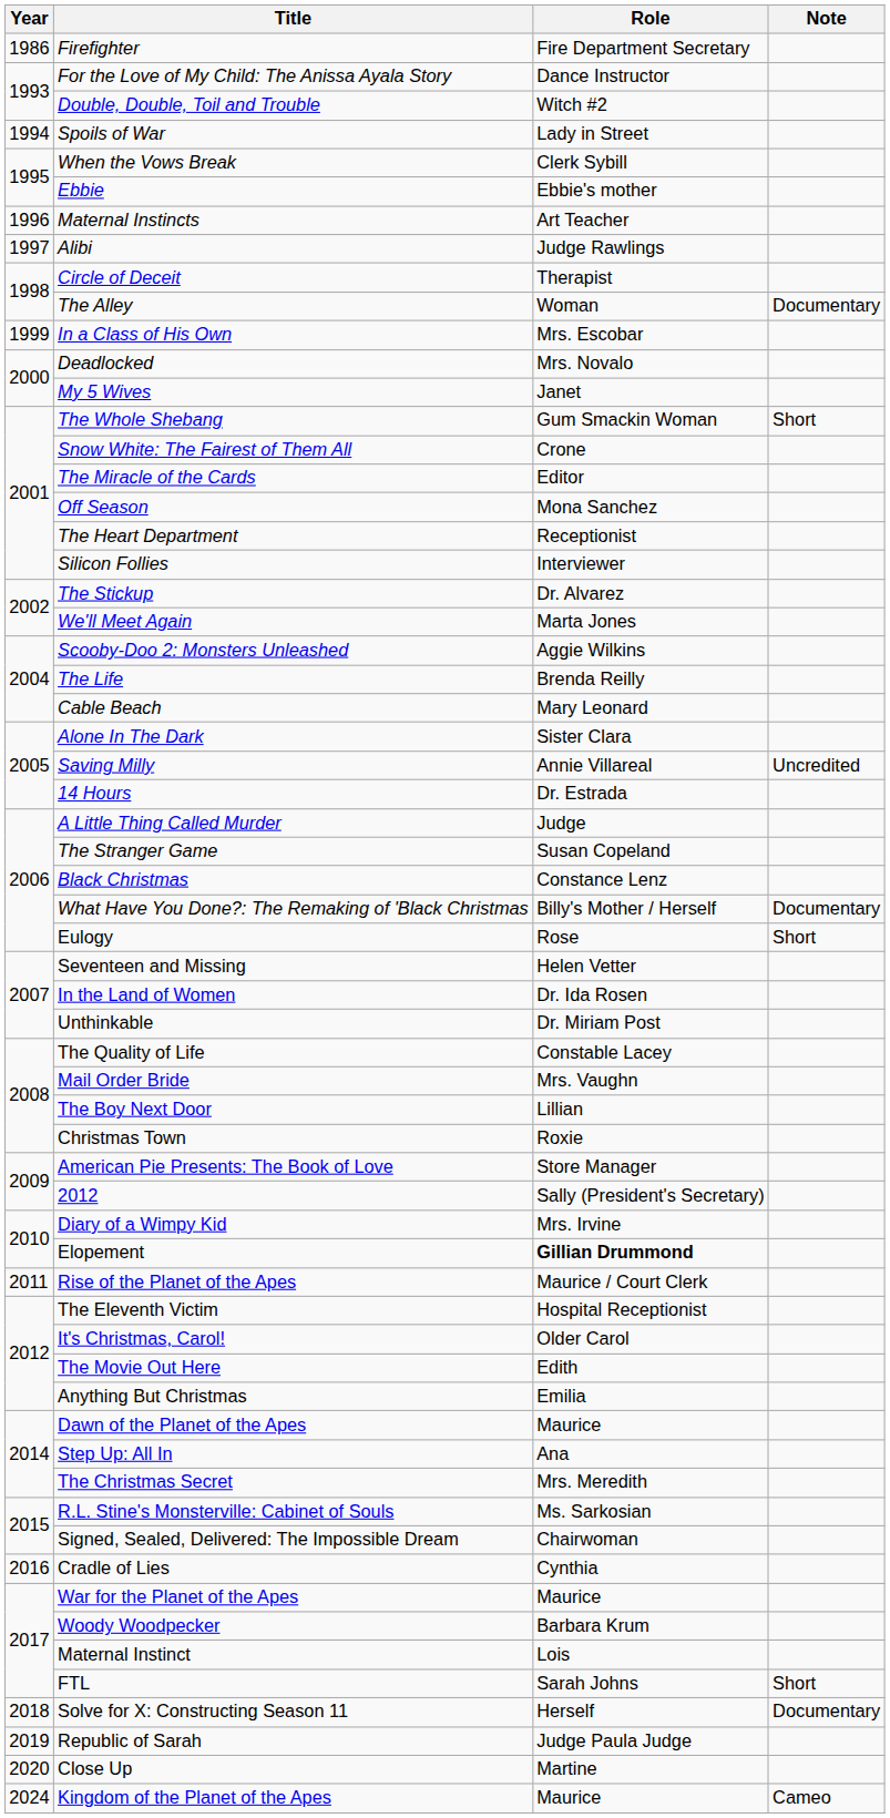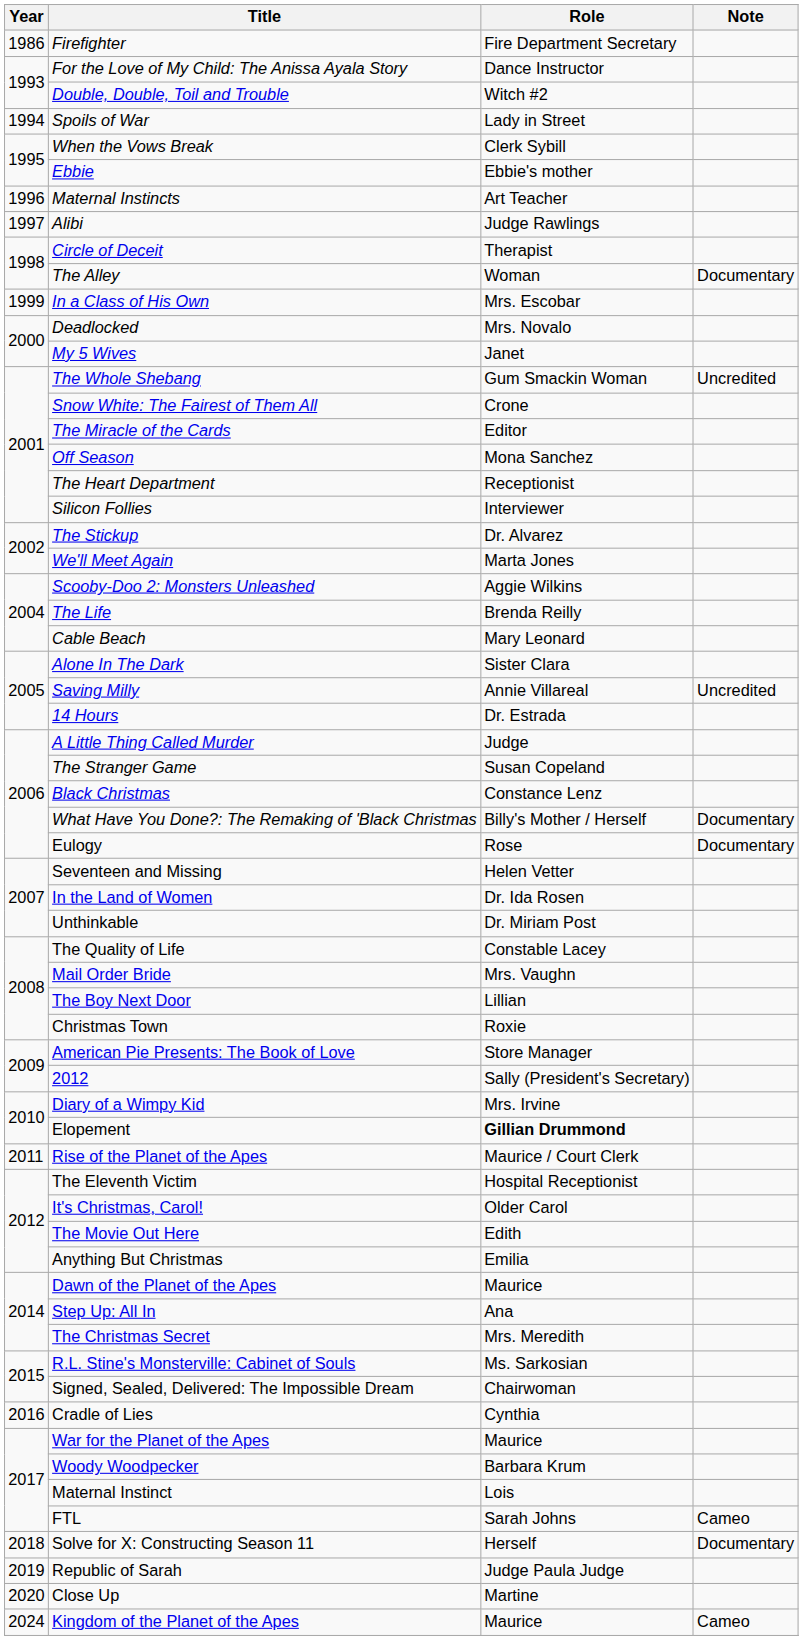The Whole Shebang | Note: Short -> Uncredited
Eulogy | Note: Short -> Documentary
FTL | Note: Short -> Cameo
